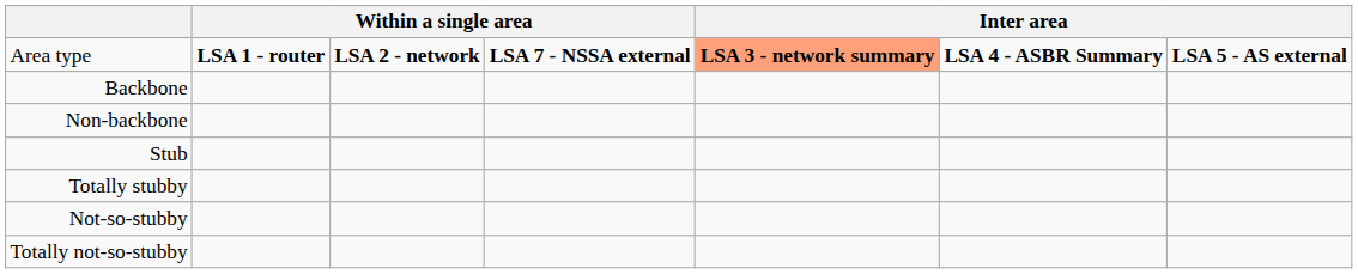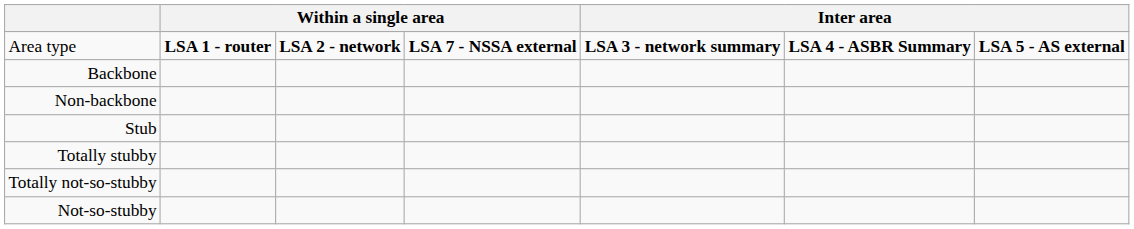Area type | column 5: lightsalmon background -> no background
rows swapped: Not-so-stubby <-> Totally not-so-stubby
